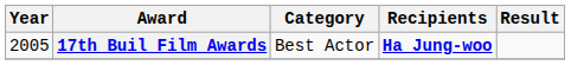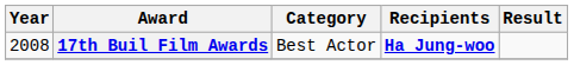17th Buil Film Awards | Year: 2005 -> 2008
